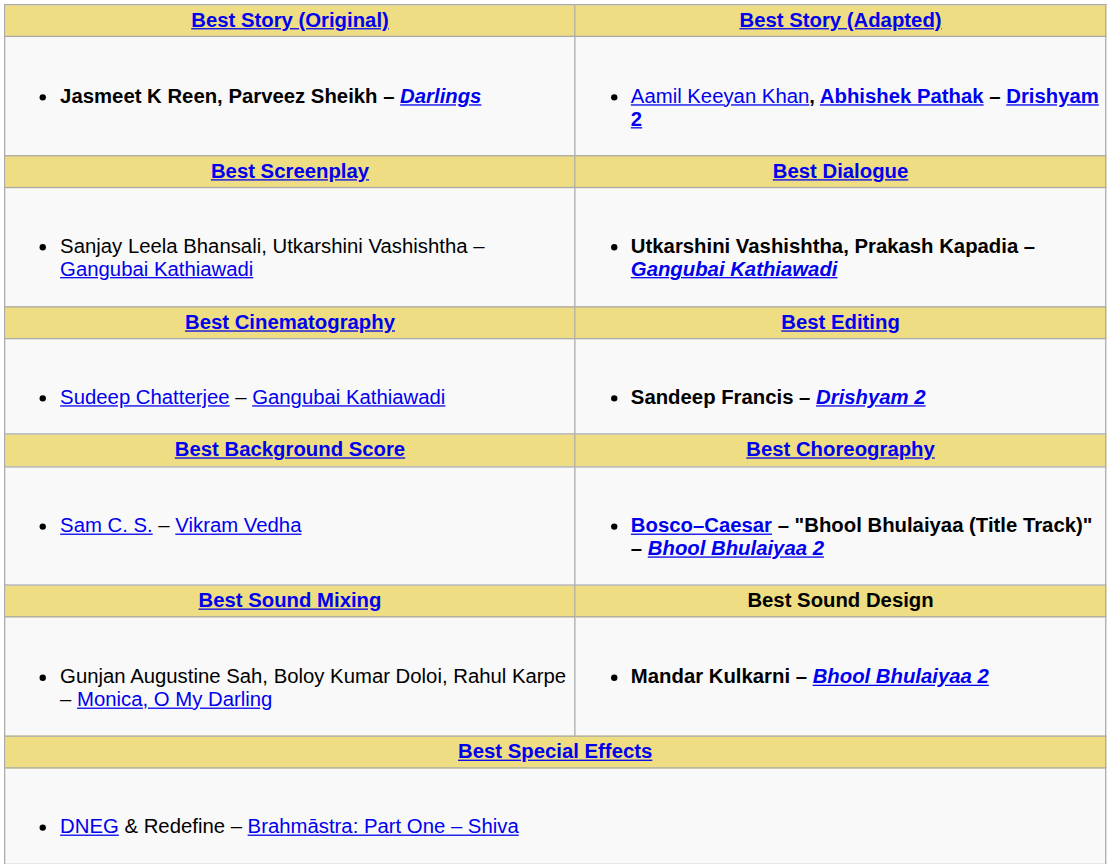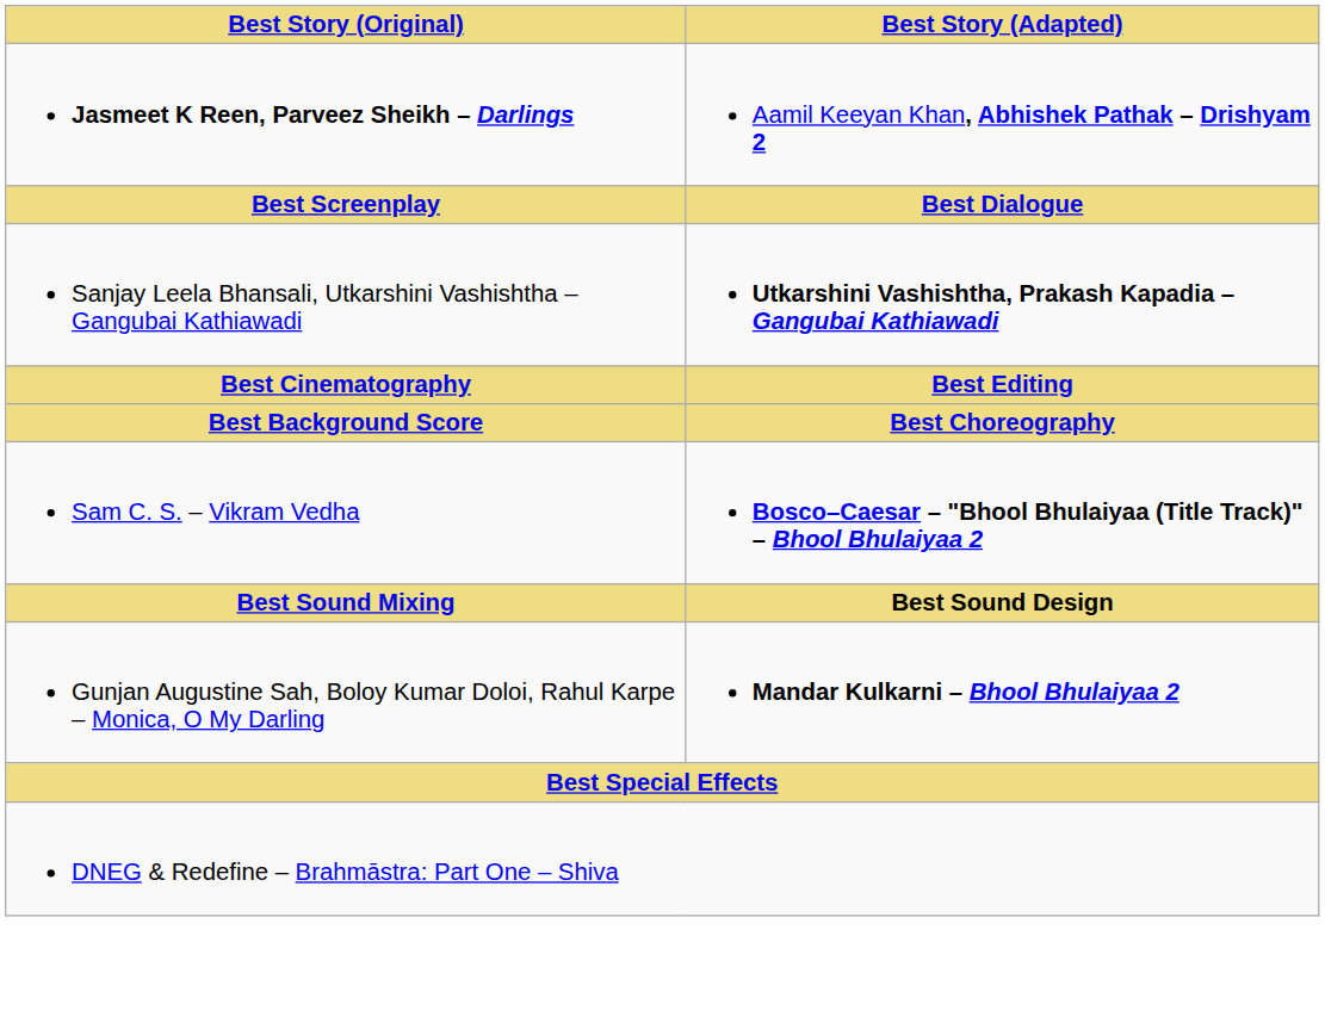- row: Sudeep Chatterjee – Gangubai Kathiawadi | Sandeep Francis – Drishyam 2
